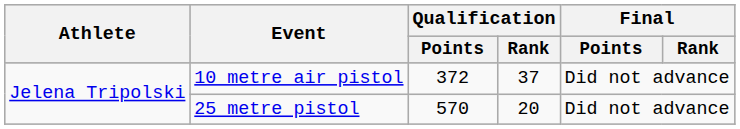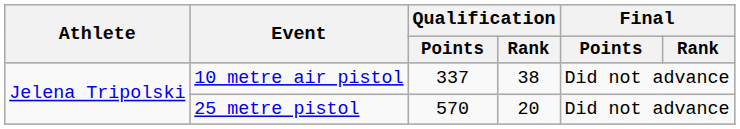10 metre air pistol | Qualification / Points: 372 -> 337
10 metre air pistol | Qualification / Rank: 37 -> 38
